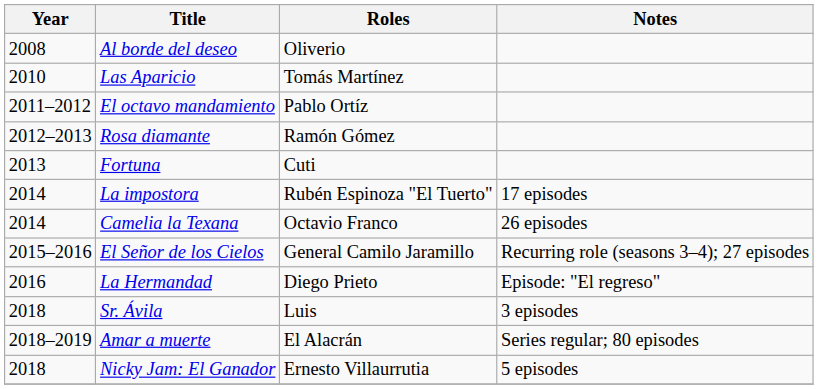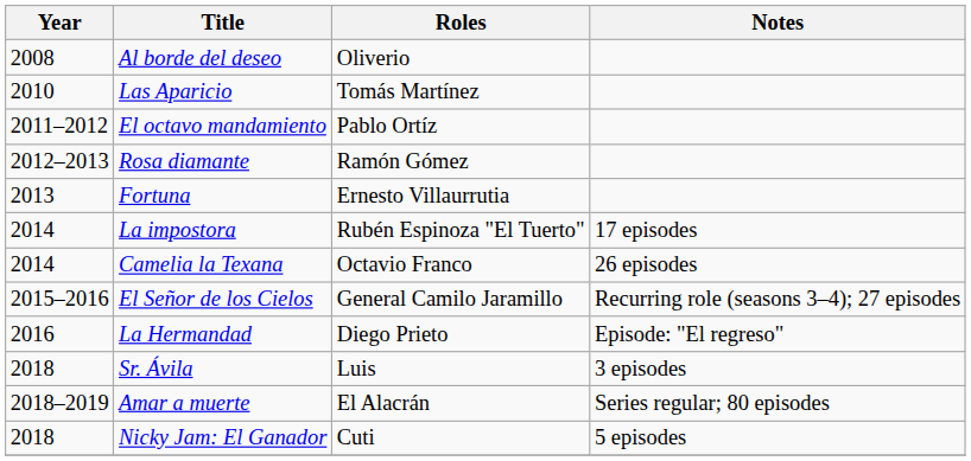Fortuna | Roles: Cuti -> Ernesto Villaurrutia
Nicky Jam: El Ganador | Roles: Ernesto Villaurrutia -> Cuti
